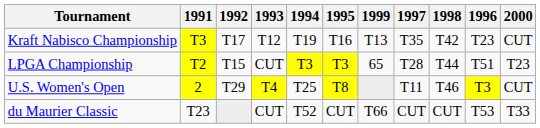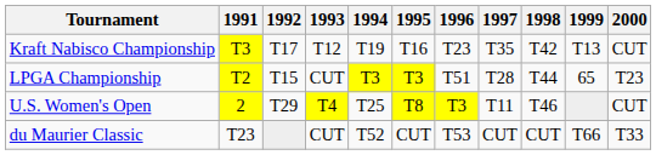columns swapped: 1996 <-> 1999
